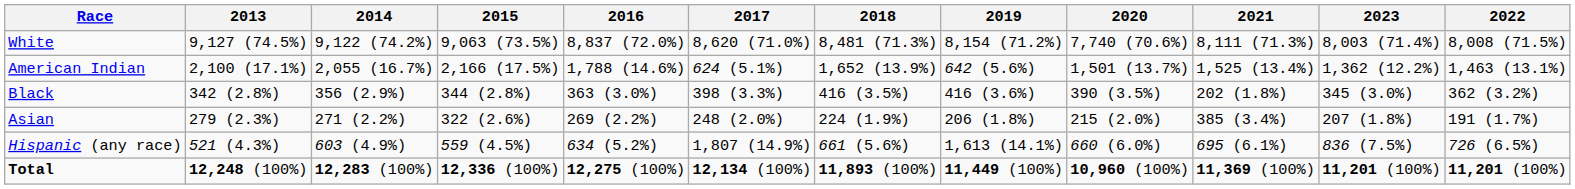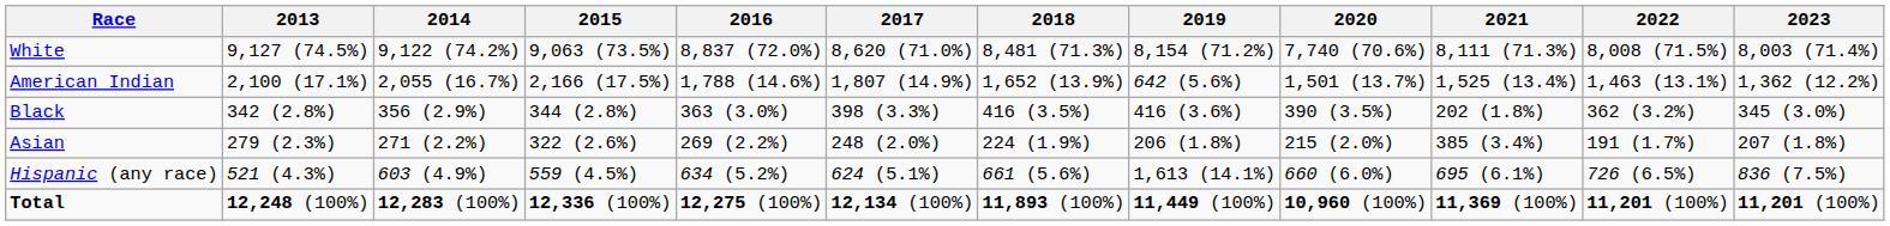columns swapped: 2022 <-> 2023
American Indian | 2017: 624 (5.1%) -> 1,807 (14.9%)
Hispanic (any race) | 2017: 1,807 (14.9%) -> 624 (5.1%)
